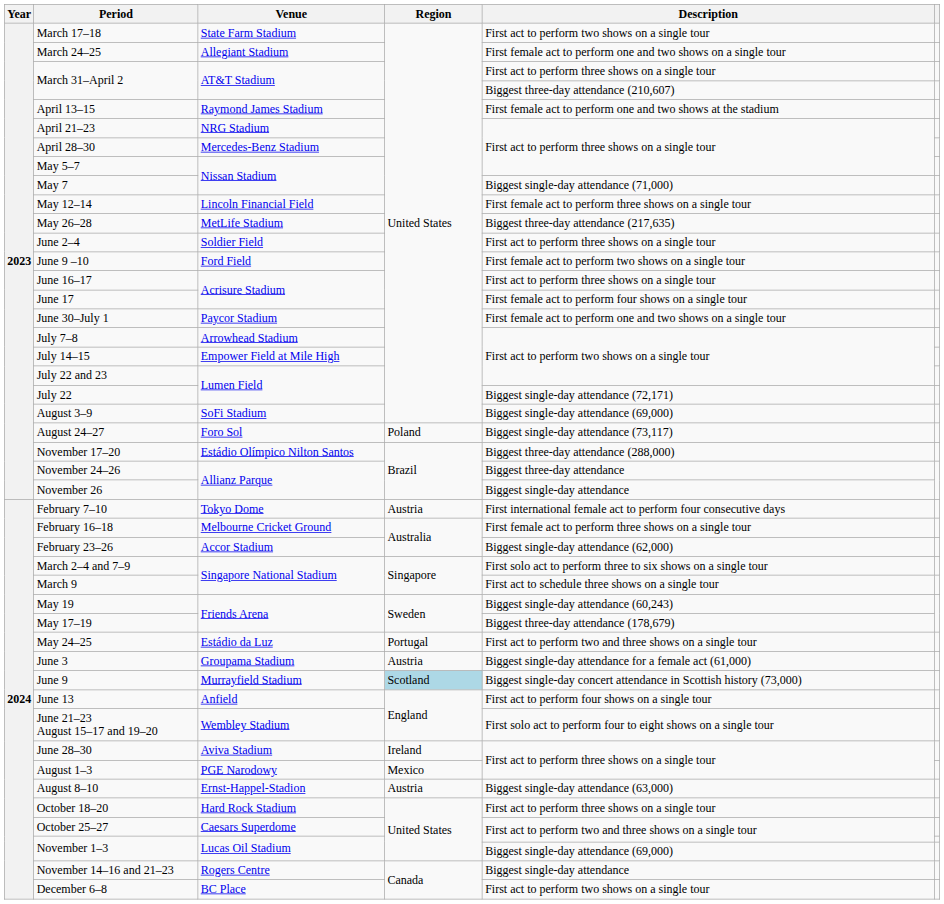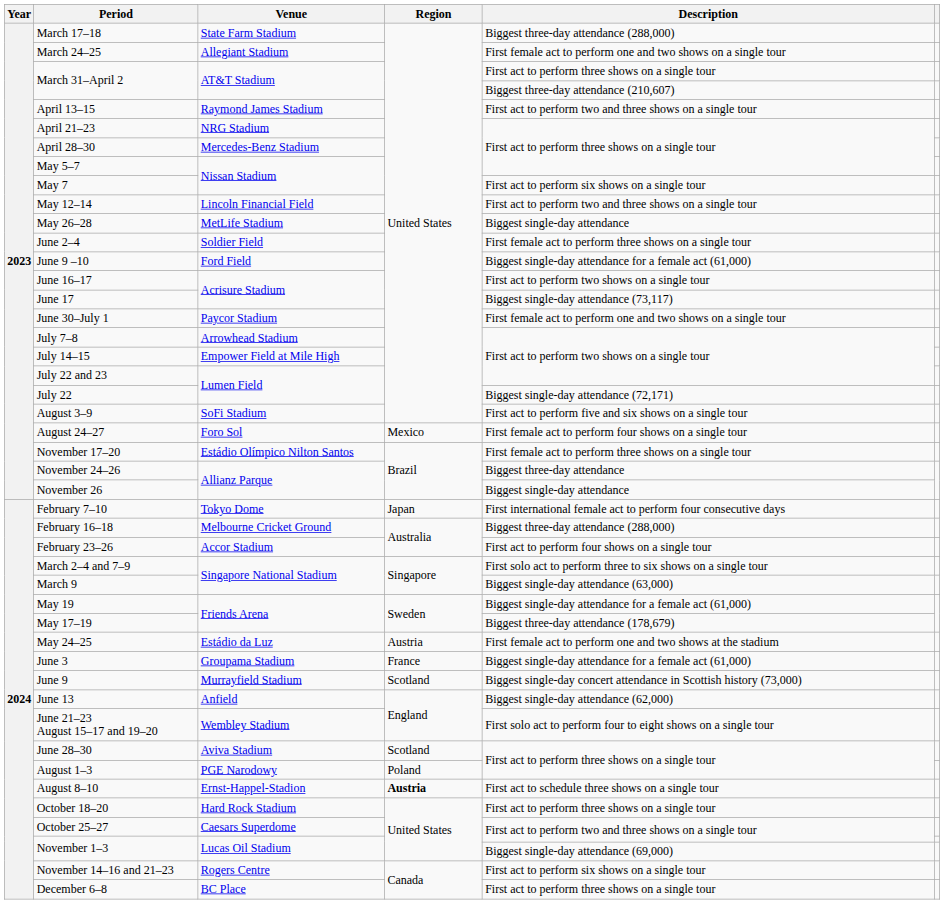March 17–18 | Description: First act to perform two shows on a single tour -> Biggest three-day attendance (288,000)
April 13–15 | Description: First female act to perform one and two shows at the stadium -> First act to perform two and three shows on a single tour
May 7 | Description: Biggest single-day attendance (71,000) -> First act to perform six shows on a single tour
May 12–14 | Description: First female act to perform three shows on a single tour -> First act to perform two and three shows on a single tour
May 26–28 | Description: Biggest three-day attendance (217,635) -> Biggest single-day attendance
June 2–4 | Description: First act to perform three shows on a single tour -> First female act to perform three shows on a single tour
June 9 –10 | Description: First female act to perform two shows on a single tour -> Biggest single-day attendance for a female act (61,000)
June 16–17 | Description: First act to perform three shows on a single tour -> First act to perform two shows on a single tour
June 17 | Description: First female act to perform four shows on a single tour -> Biggest single-day attendance (73,117)
August 3–9 | Description: Biggest single-day attendance (69,000) -> First act to perform five and six shows on a single tour
August 24–27 | Region: Poland -> Mexico
August 24–27 | Description: Biggest single-day attendance (73,117) -> First female act to perform four shows on a single tour
November 17–20 | Description: Biggest three-day attendance (288,000) -> First female act to perform three shows on a single tour
February 7–10 | Region: Austria -> Japan
February 16–18 | Description: First female act to perform three shows on a single tour -> Biggest three-day attendance (288,000)
February 23–26 | Description: Biggest single-day attendance (62,000) -> First act to perform four shows on a single tour
March 9 | Description: First act to schedule three shows on a single tour -> Biggest single-day attendance (63,000)
May 19 | Description: Biggest single-day attendance (60,243) -> Biggest single-day attendance for a female act (61,000)
May 24–25 | Region: Portugal -> Austria
May 24–25 | Description: First act to perform two and three shows on a single tour -> First female act to perform one and two shows at the stadium
June 3 | Region: Austria -> France
June 9 | Region: lightblue background -> no background
June 13 | Description: First act to perform four shows on a single tour -> Biggest single-day attendance (62,000)
June 28–30 | Region: Ireland -> Scotland
August 1–3 | Region: Mexico -> Poland
August 8–10 | Region: normal -> bold
August 8–10 | Description: Biggest single-day attendance (63,000) -> First act to schedule three shows on a single tour
November 14–16 and 21–23 | Description: Biggest single-day attendance -> First act to perform six shows on a single tour
December 6–8 | Description: First act to perform two shows on a single tour -> First act to perform three shows on a single tour
